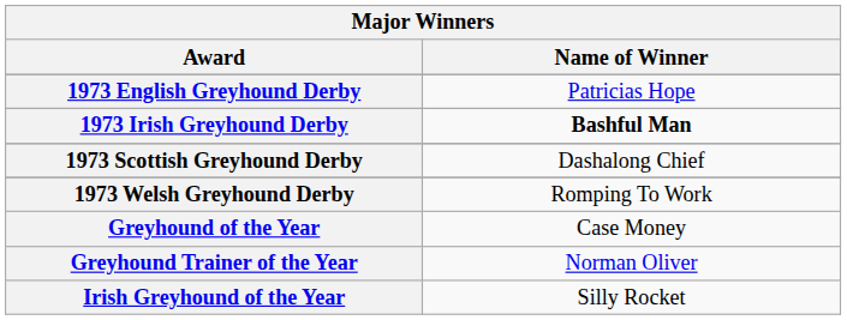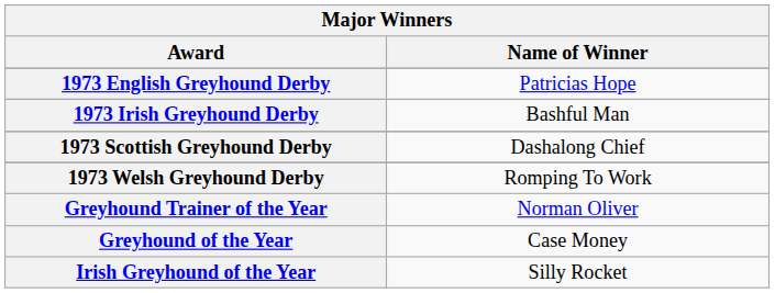1973 Irish Greyhound Derby | Name of Winner: bold -> normal
rows swapped: Greyhound Trainer of the Year <-> Greyhound of the Year
